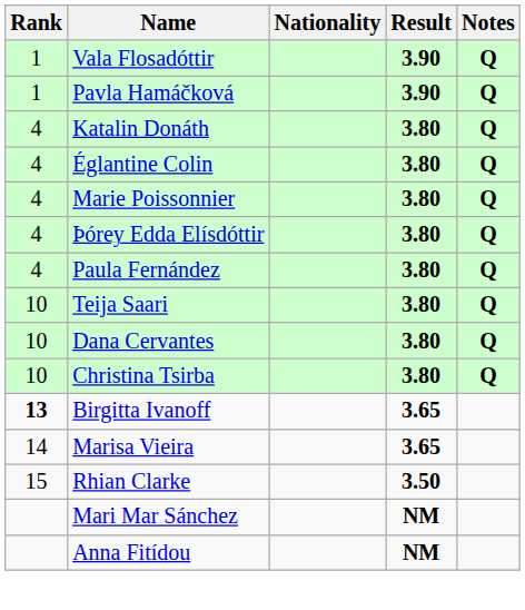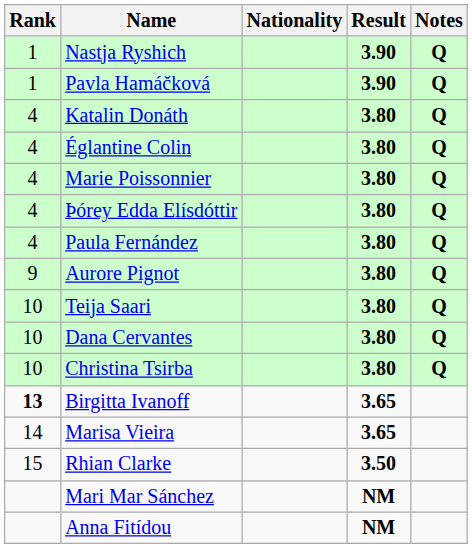+ row: 1 | Nastja Ryshich | 3.90 | Q
- row: 1 | Vala Flosadóttir | 3.90 | Q
+ row: 9 | Aurore Pignot | 3.80 | Q
